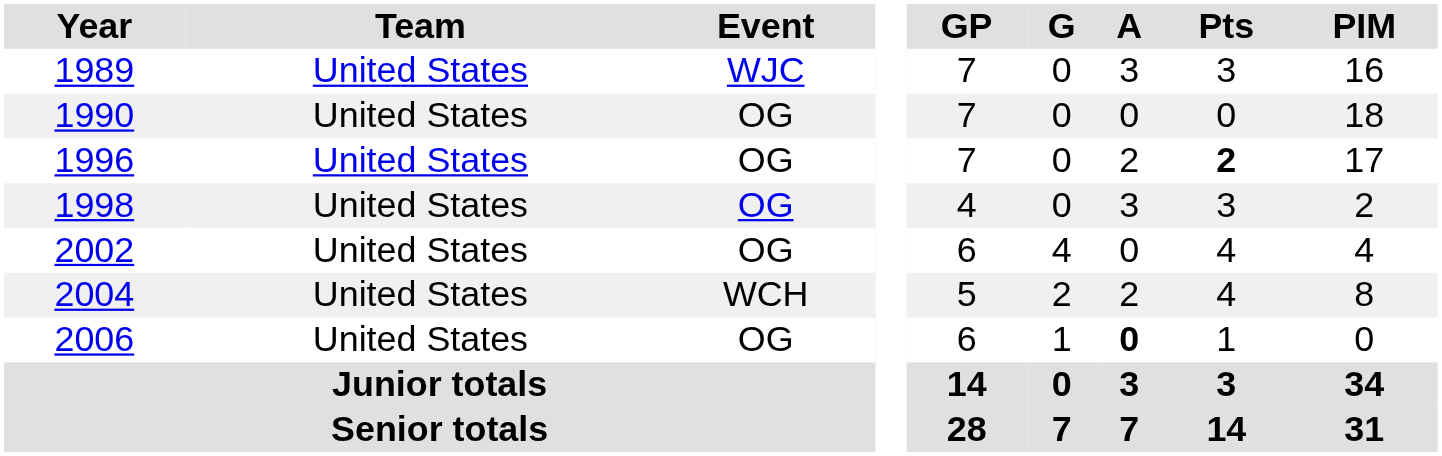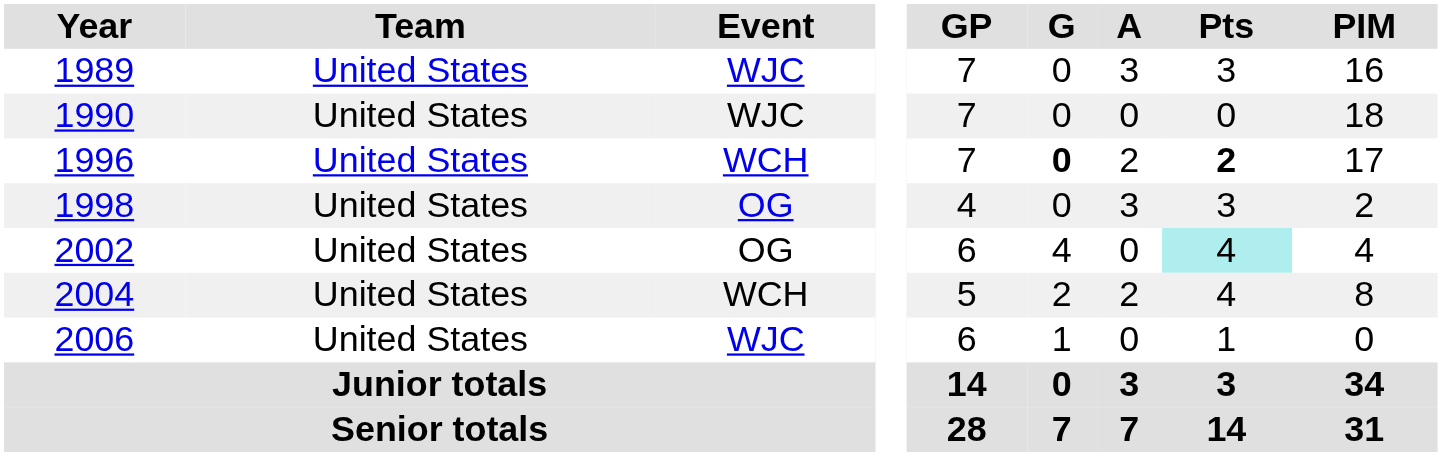1990 | Event: OG -> WJC
1996 | Event: OG -> WCH
1996 | G: normal -> bold
2002 | Pts: no background -> paleturquoise background
2006 | Event: OG -> WJC
2006 | A: bold -> normal
